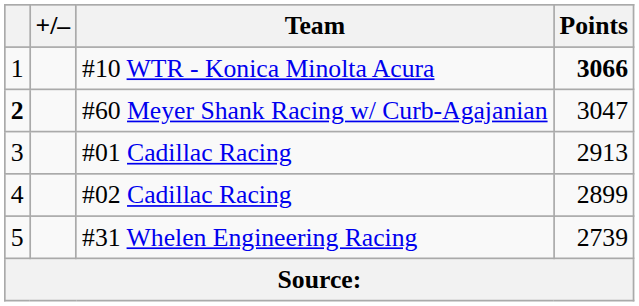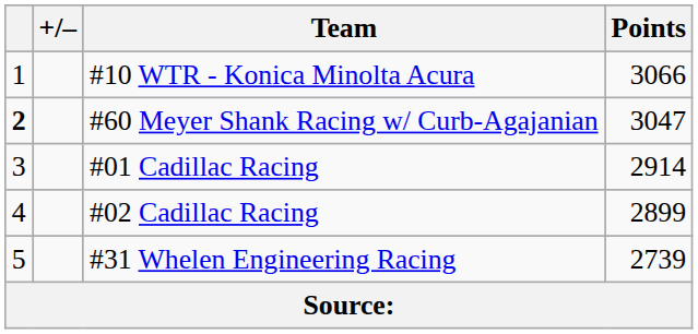#10 WTR - Konica Minolta Acura | Points: bold -> normal
#01 Cadillac Racing | Points: 2913 -> 2914
